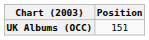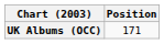UK Albums (OCC) | Position: 151 -> 171
